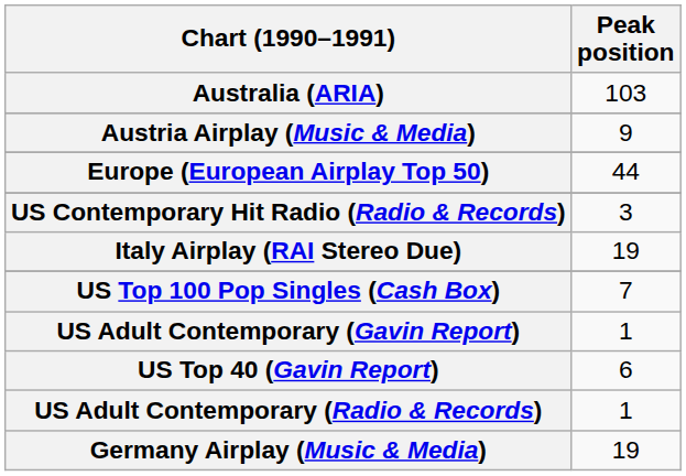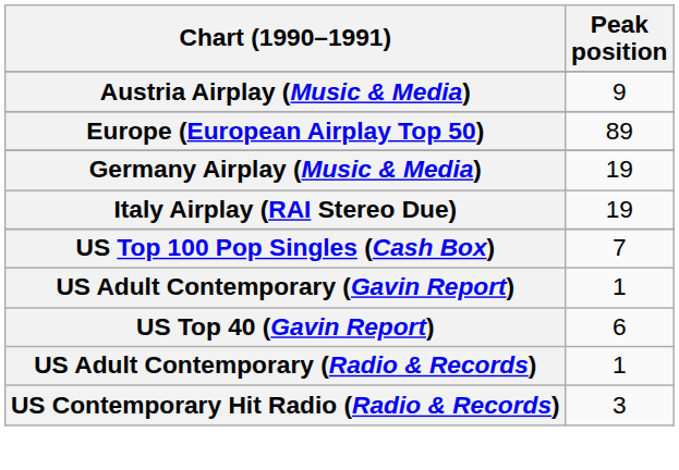- row: Australia (ARIA) | 103
Europe (European Airplay Top 50) | Peak position: 44 -> 89
rows swapped: Germany Airplay (Music & Media) <-> US Contemporary Hit Radio (Radio & Records)
